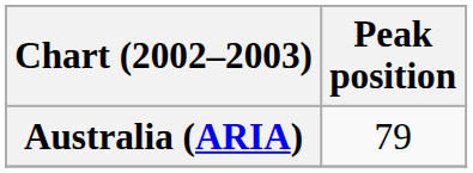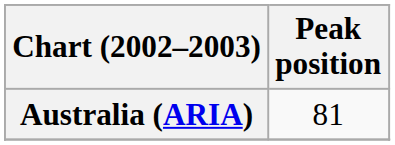Australia (ARIA) | Peak position: 79 -> 81
